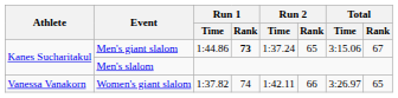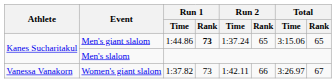Men's giant slalom | Total / Rank: 67 -> 65
Women's giant slalom | Run 1 / Rank: 74 -> 73
Women's giant slalom | Total / Rank: 65 -> 67
